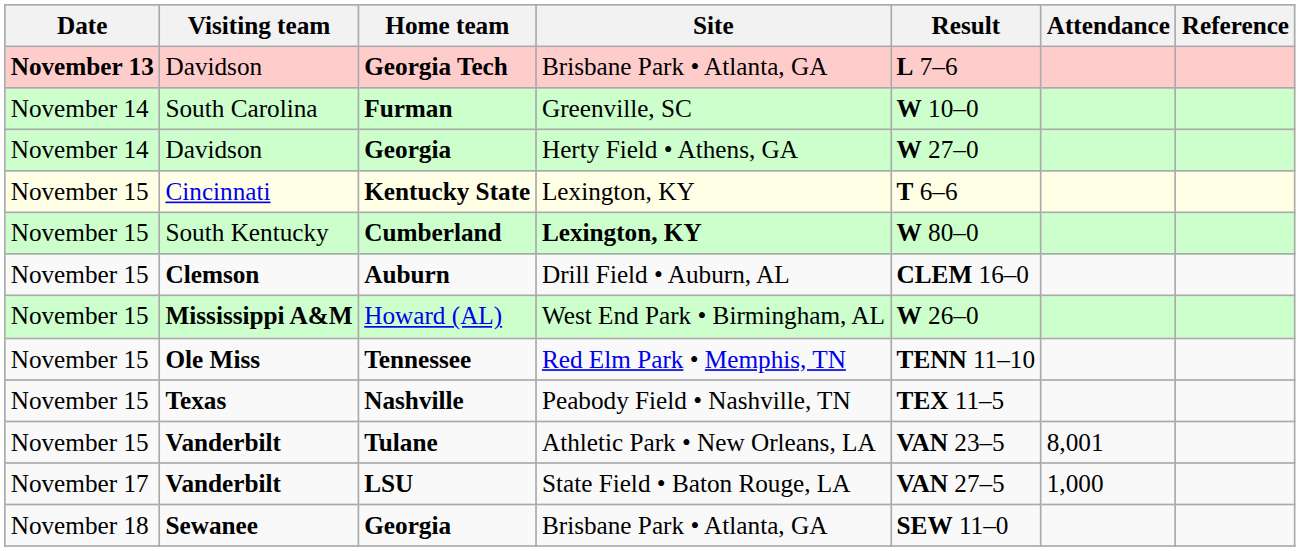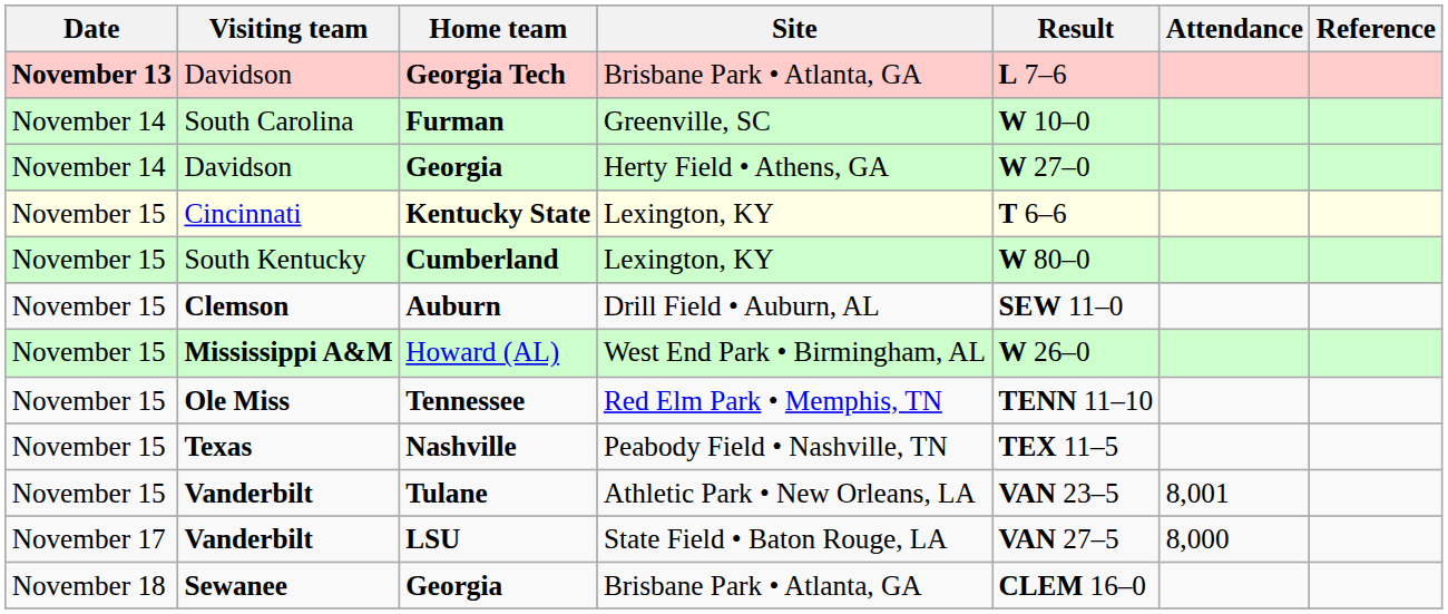Cumberland | Site: bold -> normal
Auburn | Result: CLEM 16–0 -> SEW 11–0
LSU | Attendance: 1,000 -> 8,000
Sewanee / Georgia | Result: SEW 11–0 -> CLEM 16–0
